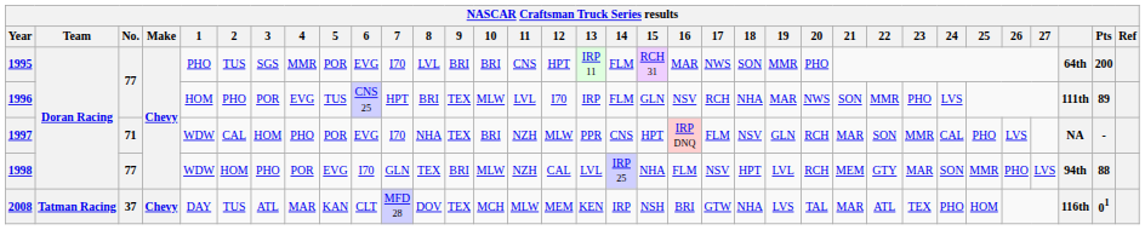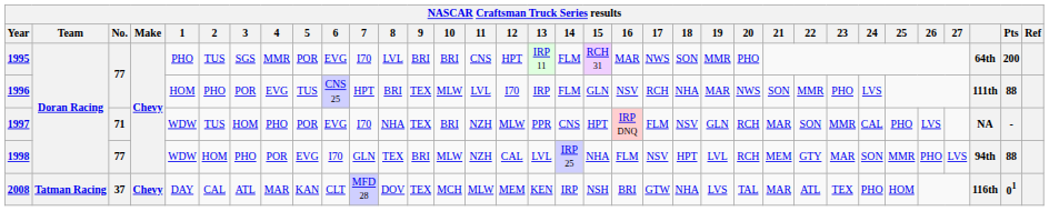1996 | Pts: 89 -> 88
1997 | 2: CAL -> TUS
2008 | 2: TUS -> CAL
